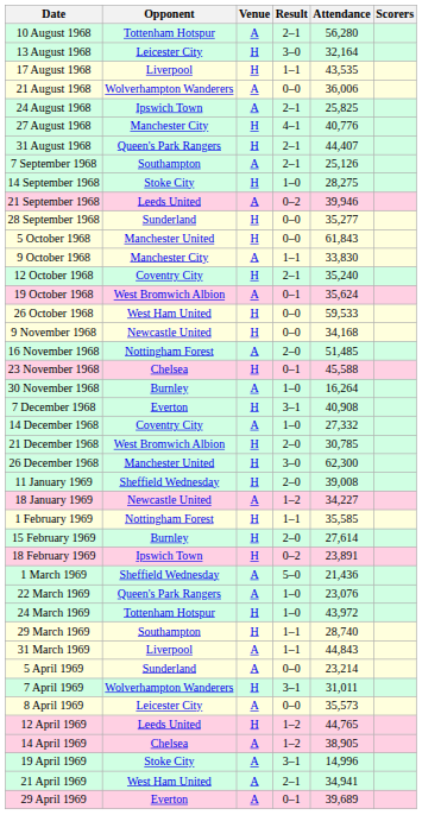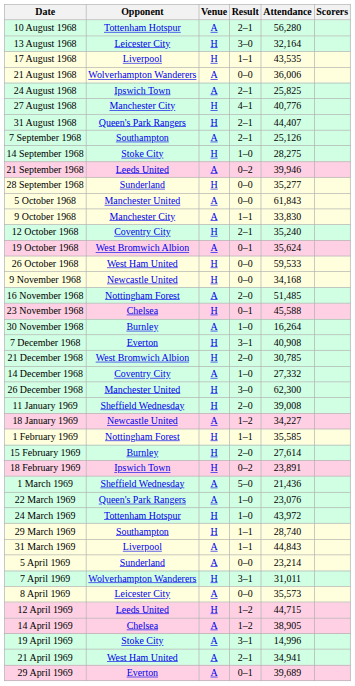5 October 1968 | Venue: H -> A
rows swapped: 14 December 1968 <-> 21 December 1968
12 April 1969 | Attendance: 44,765 -> 44,715
